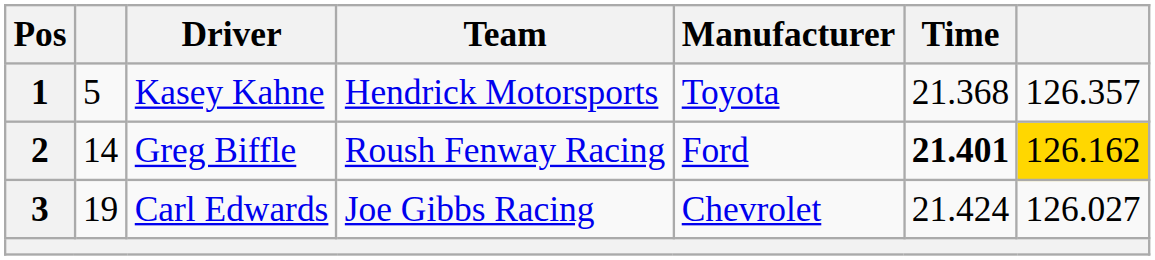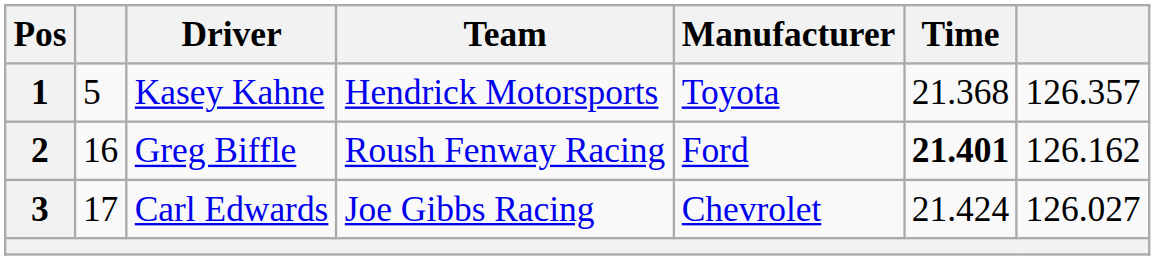2 | column 2: 14 -> 16
2 | column 7: gold background -> no background
3 | column 2: 19 -> 17
